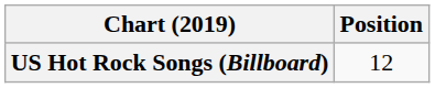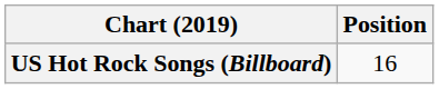US Hot Rock Songs (Billboard) | Position: 12 -> 16
